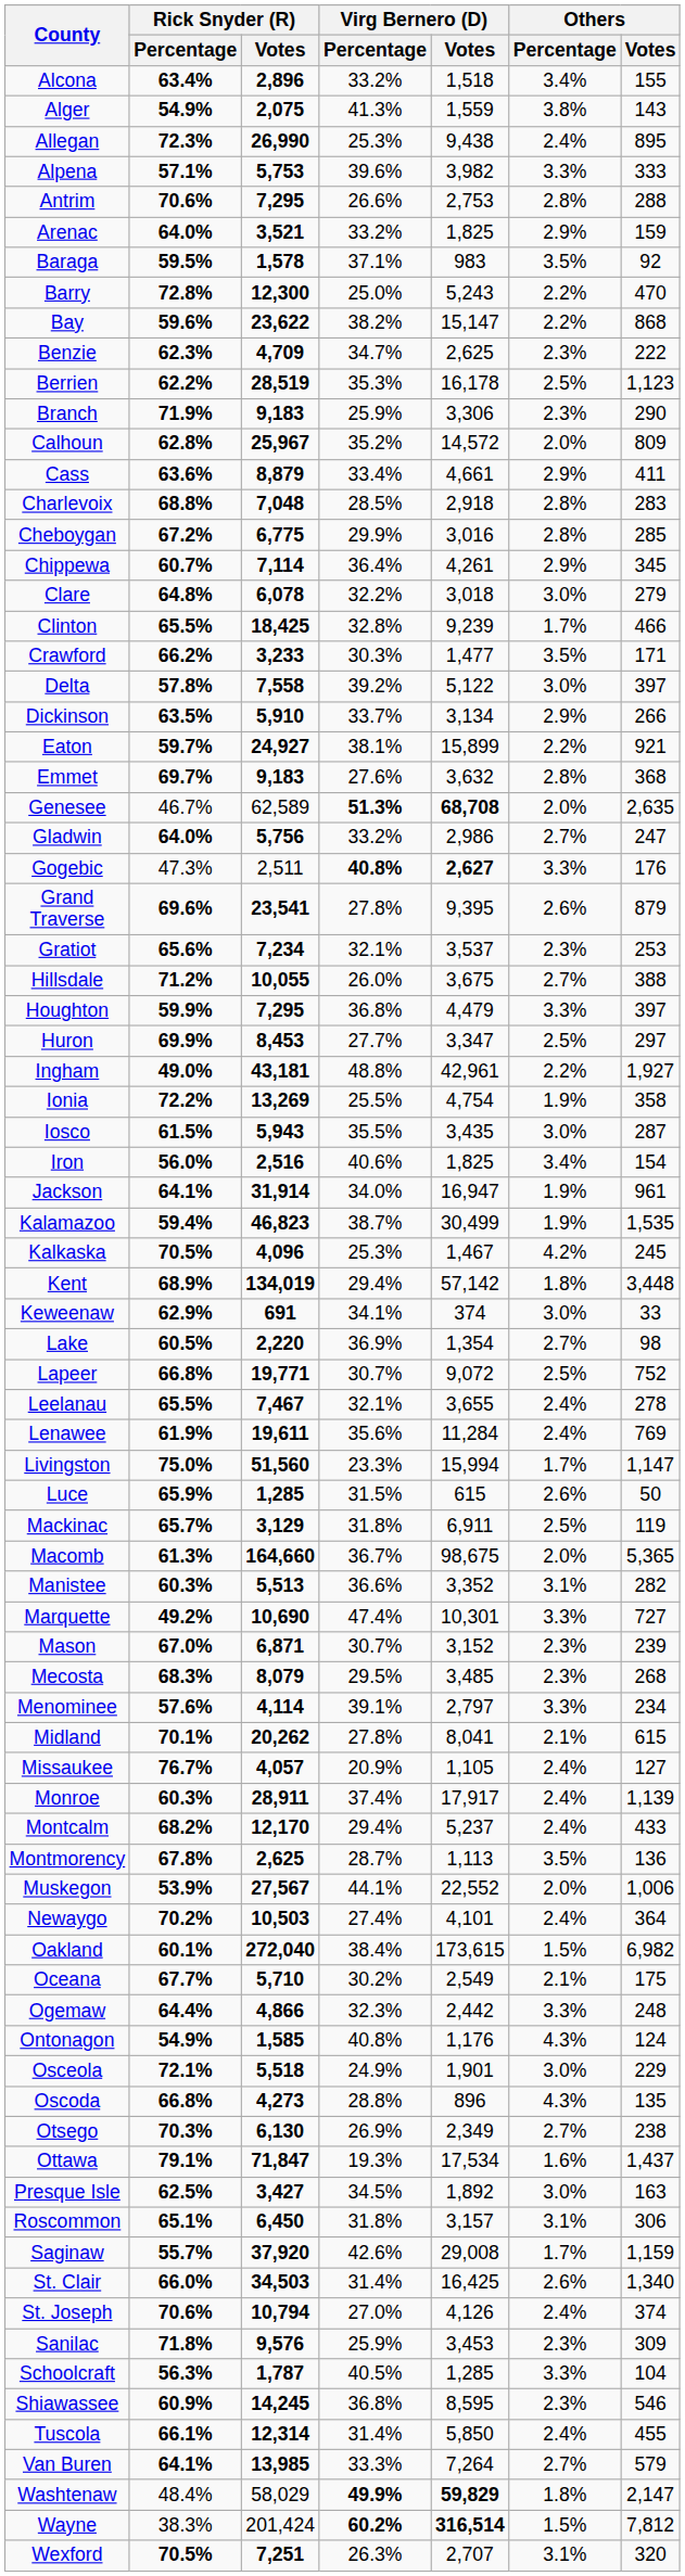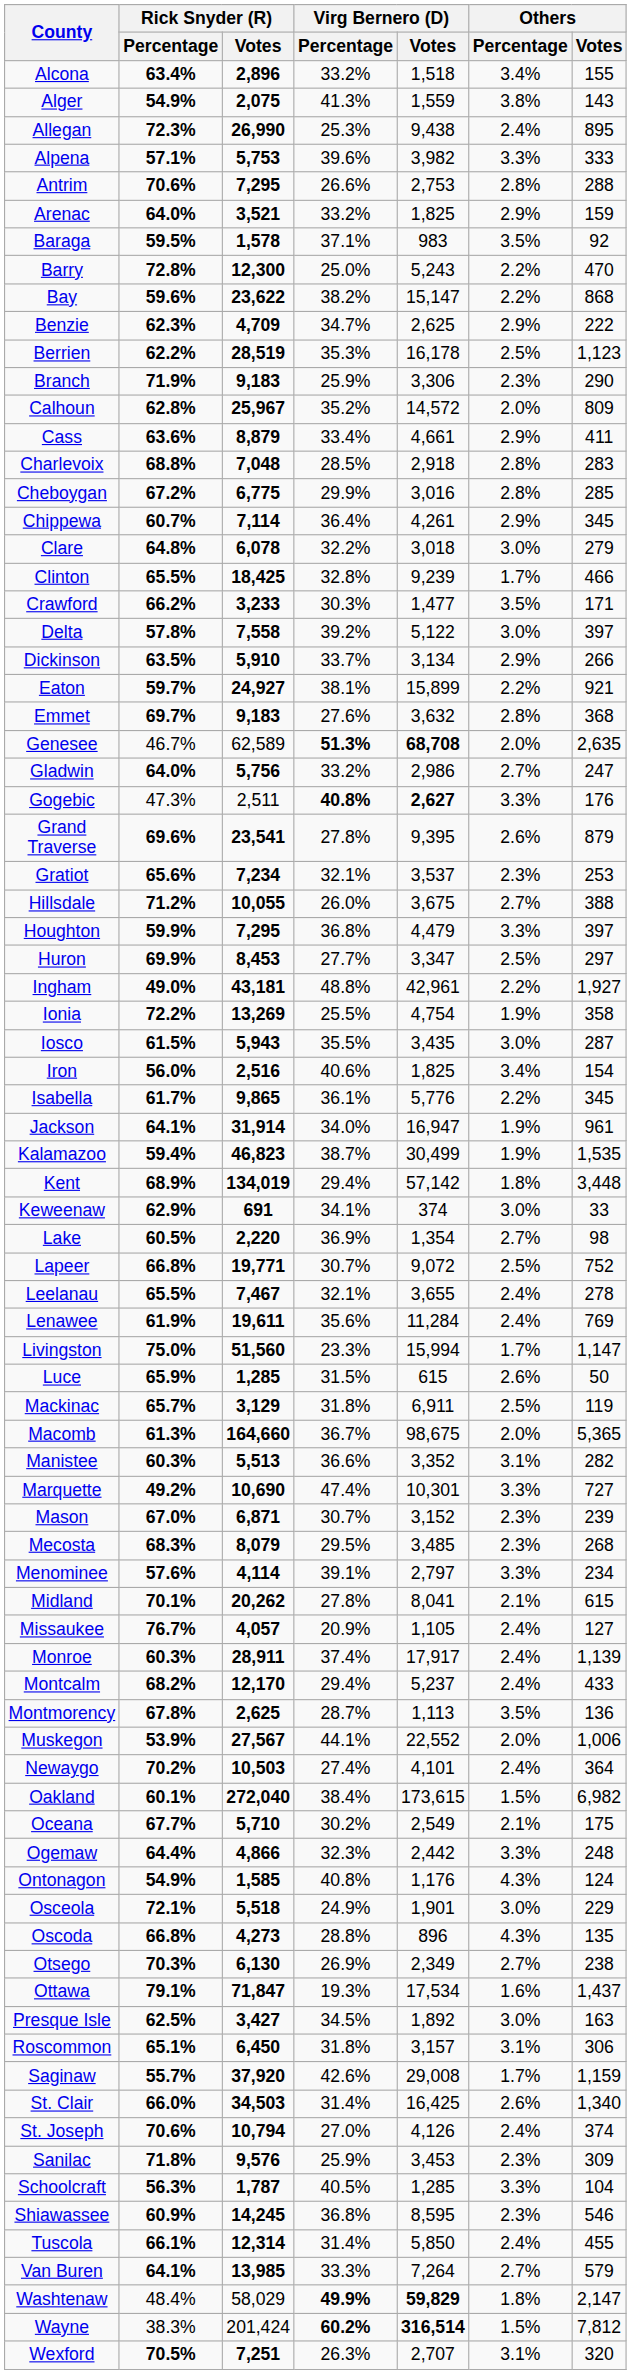Benzie | Others / Percentage: 2.3% -> 2.9%
+ row: Isabella | 61.7% | 9,865 | 36.1% | 5,776 | 2.2% | 345
- row: Kalkaska | 70.5% | 4,096 | 25.3% | 1,467 | 4.2% | 245
